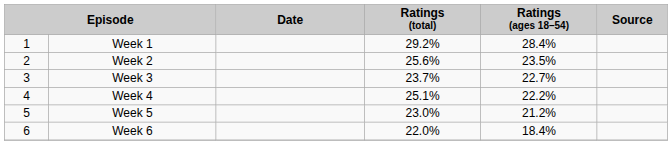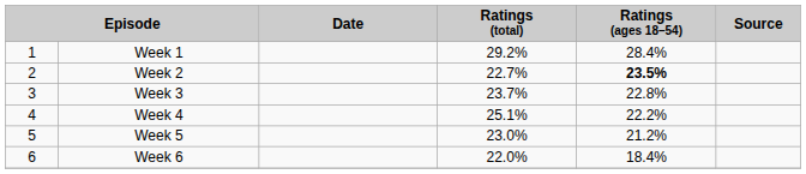Week 2 | Ratings (total): 25.6% -> 22.7%
Week 2 | Ratings (ages 18–54): normal -> bold
Week 3 | Ratings (ages 18–54): 22.7% -> 22.8%
